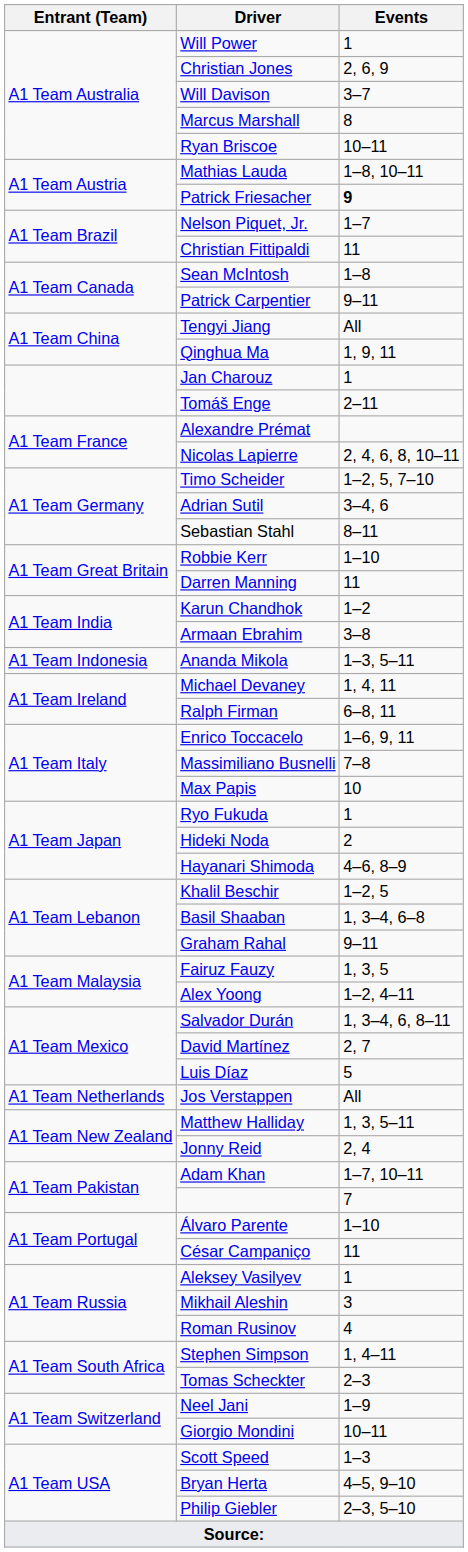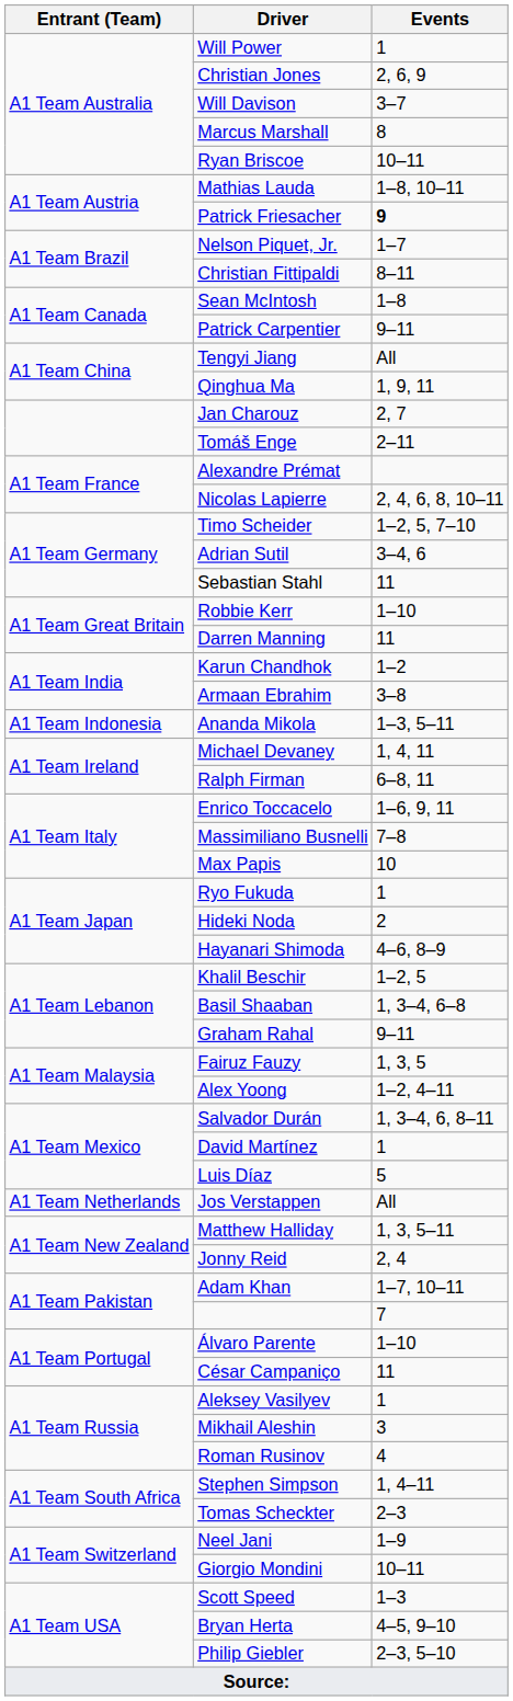Christian Fittipaldi | Events: 11 -> 8–11
Jan Charouz | Events: 1 -> 2, 7
Sebastian Stahl | Events: 8–11 -> 11
David Martínez | Events: 2, 7 -> 1
